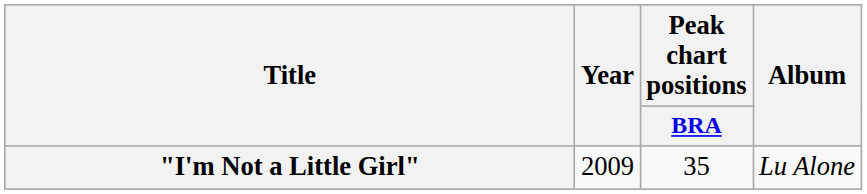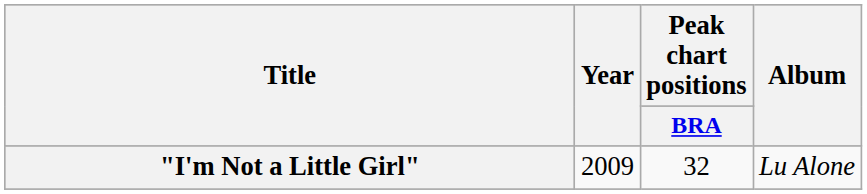"I'm Not a Little Girl" | Peak chart positions / BRA: 35 -> 32
